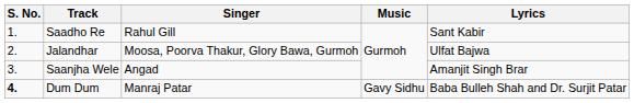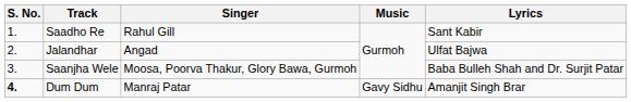Jalandhar | Singer: Moosa, Poorva Thakur, Glory Bawa, Gurmoh -> Angad
Saanjha Wele | Singer: Angad -> Moosa, Poorva Thakur, Glory Bawa, Gurmoh
Saanjha Wele | Lyrics: Amanjit Singh Brar -> Baba Bulleh Shah and Dr. Surjit Patar
Dum Dum | Lyrics: Baba Bulleh Shah and Dr. Surjit Patar -> Amanjit Singh Brar
